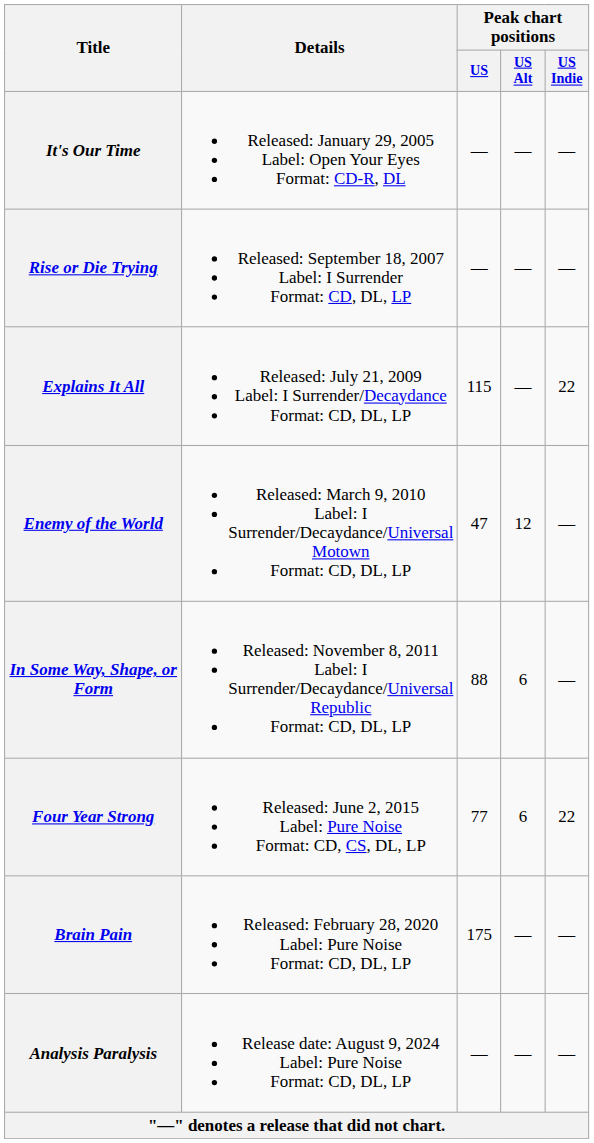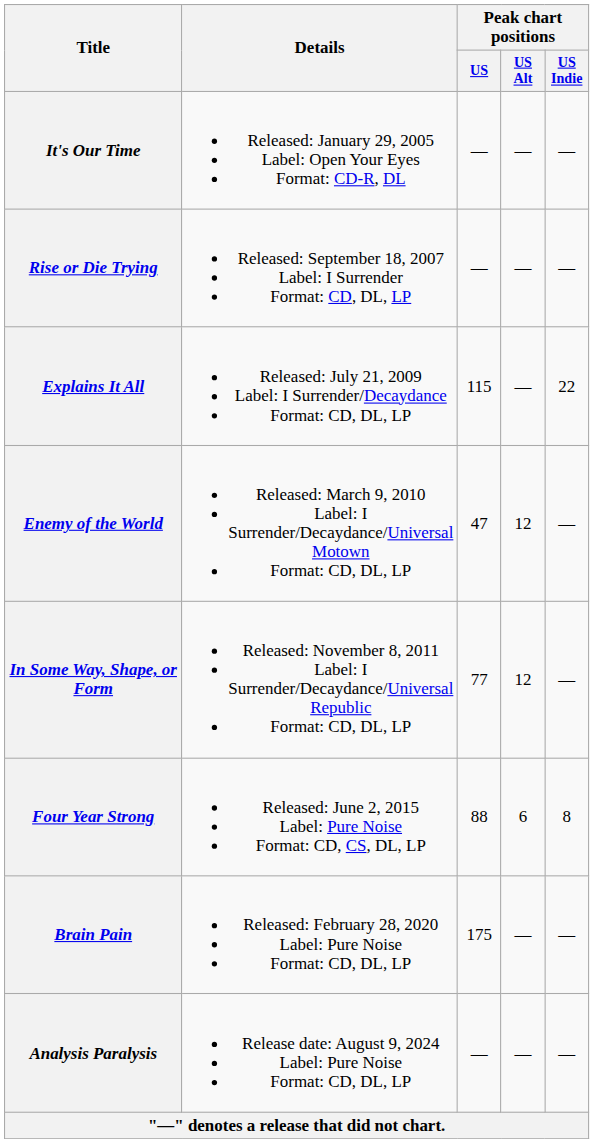In Some Way, Shape, or Form | Peak chart positions / US: 88 -> 77
In Some Way, Shape, or Form | Peak chart positions / US Alt: 6 -> 12
Four Year Strong | Peak chart positions / US: 77 -> 88
Four Year Strong | Peak chart positions / US Indie: 22 -> 8
